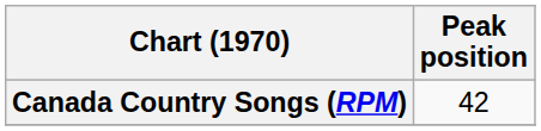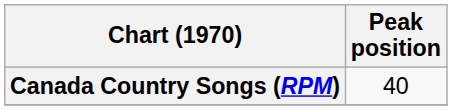Canada Country Songs (RPM) | Peak position: 42 -> 40
